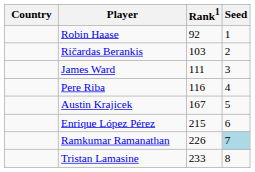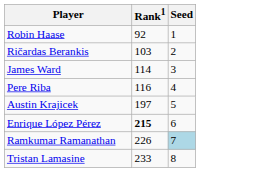- column: Country
James Ward | Rank1: 111 -> 114
Austin Krajicek | Rank1: 167 -> 197
Enrique López Pérez | Rank1: normal -> bold
